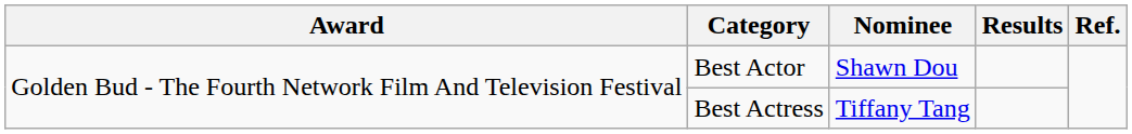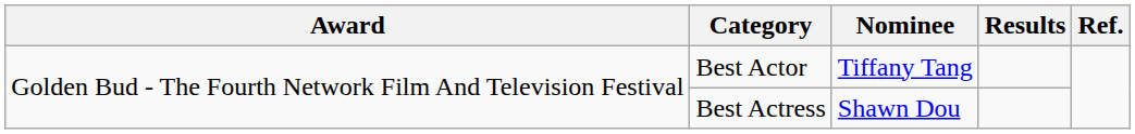Best Actor | Nominee: Shawn Dou -> Tiffany Tang
Best Actress | Nominee: Tiffany Tang -> Shawn Dou
